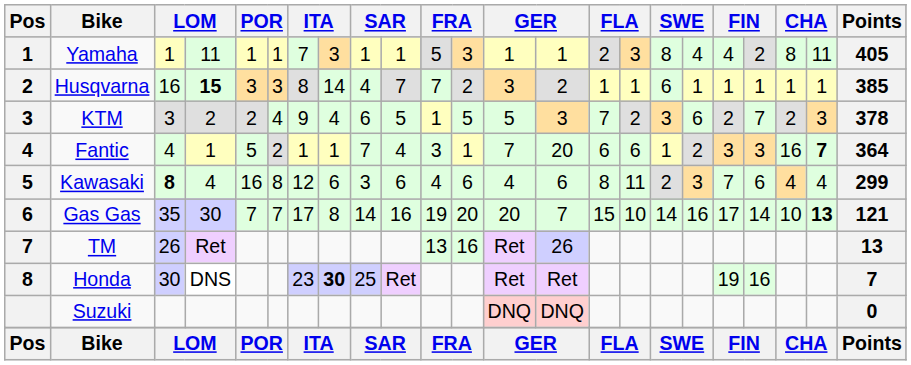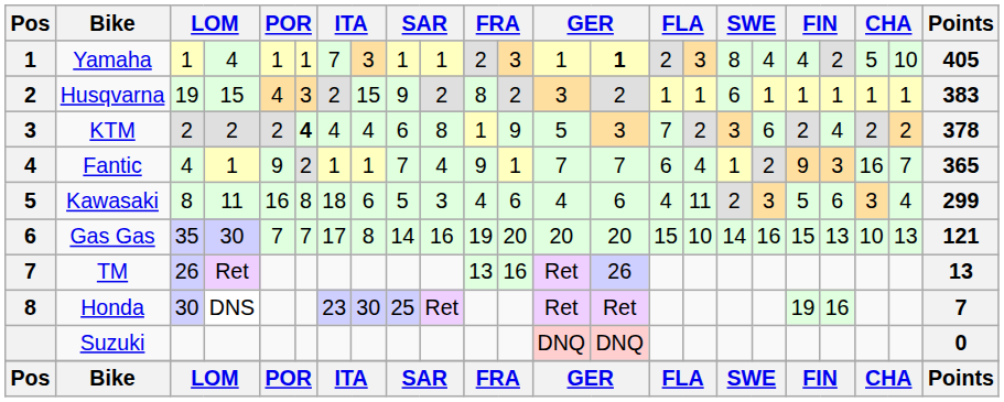Yamaha | column 4: 11 -> 4
Yamaha | column 11: 5 -> 2
Yamaha | column 14: normal -> bold
Yamaha | column 21: 8 -> 5
Yamaha | column 22: 11 -> 10
Husqvarna | column 3: 16 -> 19
Husqvarna | column 4: bold -> normal
Husqvarna | column 5: 3 -> 4
Husqvarna | column 7: 8 -> 2
Husqvarna | column 8: 14 -> 15
Husqvarna | column 9: 4 -> 9
Husqvarna | column 10: 7 -> 2
Husqvarna | column 11: 7 -> 8
Husqvarna | Points: 385 -> 383
KTM | column 3: 3 -> 2
KTM | column 6: normal -> bold
KTM | column 7: 9 -> 4
KTM | column 10: 5 -> 8
KTM | column 12: 5 -> 9
KTM | column 20: 7 -> 4
KTM | column 22: 3 -> 2
Fantic | column 5: 5 -> 9
Fantic | column 11: 3 -> 9
Fantic | column 14: 20 -> 7
Fantic | column 16: 6 -> 4
Fantic | column 19: 3 -> 9
Fantic | column 22: bold -> normal
Fantic | Points: 364 -> 365
Kawasaki | column 3: bold -> normal
Kawasaki | column 4: 4 -> 11
Kawasaki | column 7: 12 -> 18
Kawasaki | column 9: 3 -> 5
Kawasaki | column 10: 6 -> 3
Kawasaki | column 15: 8 -> 4
Kawasaki | column 19: 7 -> 5
Kawasaki | column 21: 4 -> 3
Gas Gas | column 14: 7 -> 20
Gas Gas | column 19: 17 -> 15
Gas Gas | column 20: 14 -> 13
Gas Gas | column 22: bold -> normal
Honda | column 8: bold -> normal
